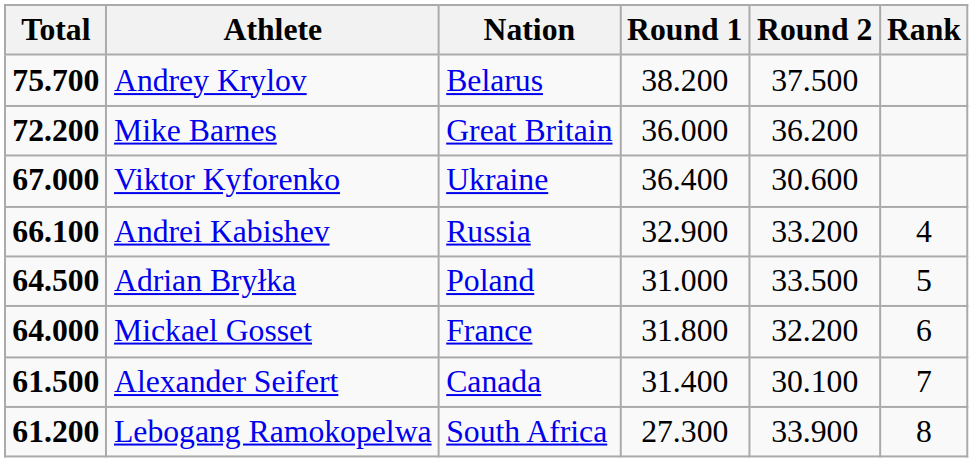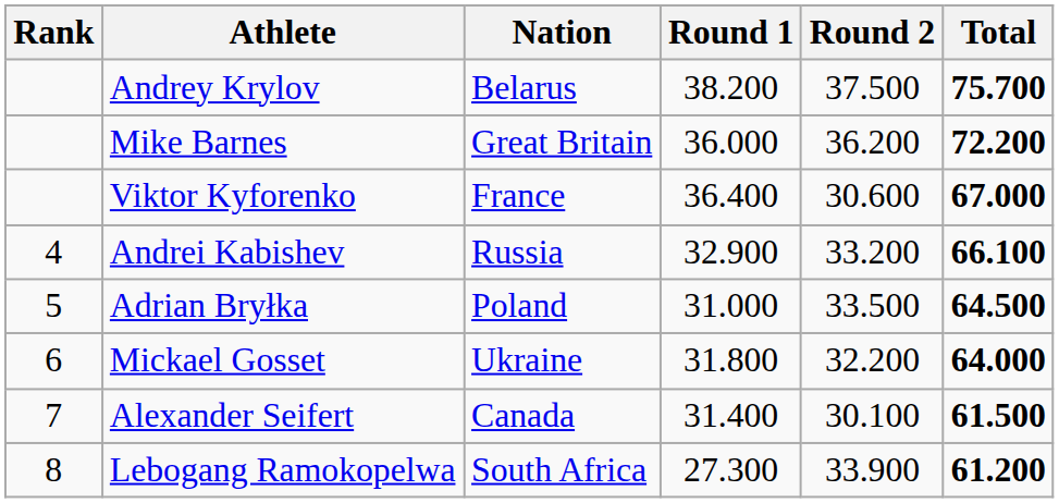columns swapped: Rank <-> Total
Viktor Kyforenko | Nation: Ukraine -> France
Mickael Gosset | Nation: France -> Ukraine
